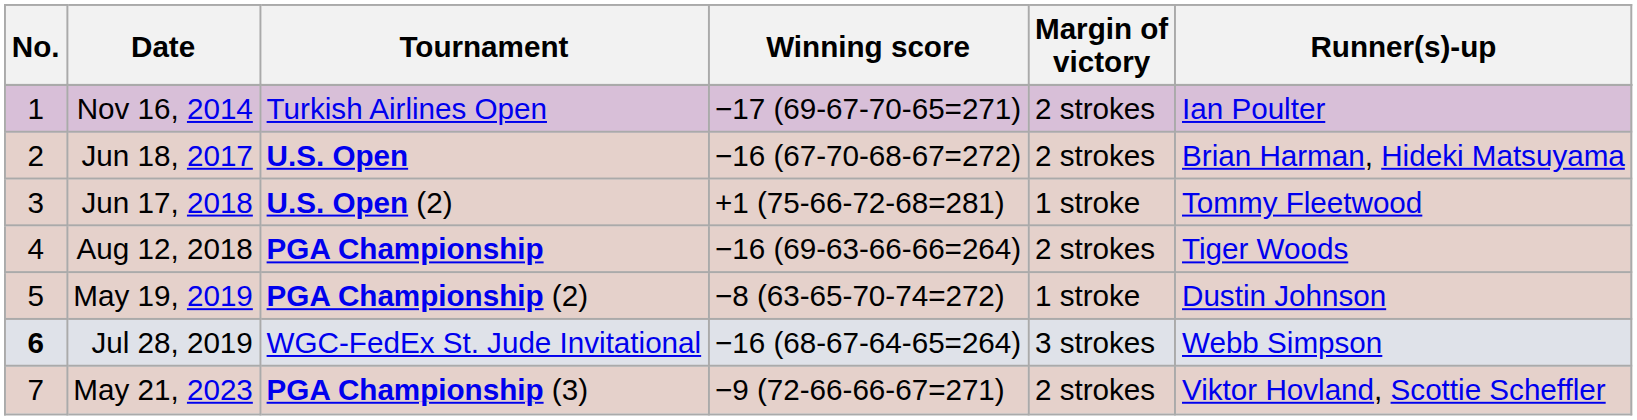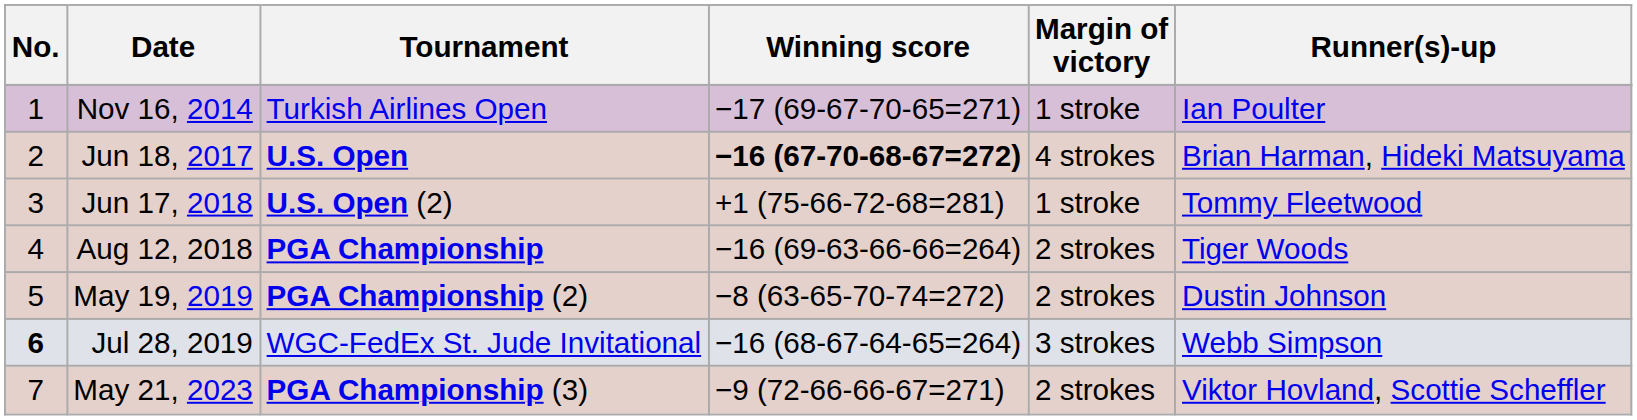Nov 16, 2014 | Margin of victory: 2 strokes -> 1 stroke
Jun 18, 2017 | Winning score: normal -> bold
Jun 18, 2017 | Margin of victory: 2 strokes -> 4 strokes
May 19, 2019 | Margin of victory: 1 stroke -> 2 strokes
